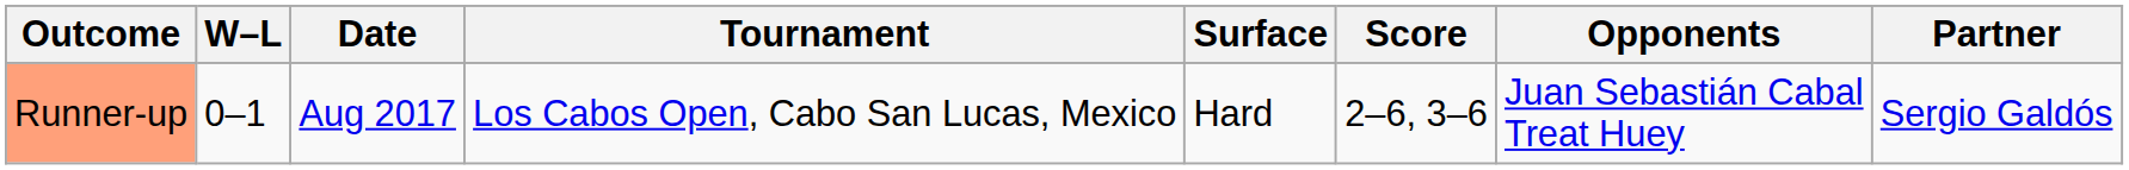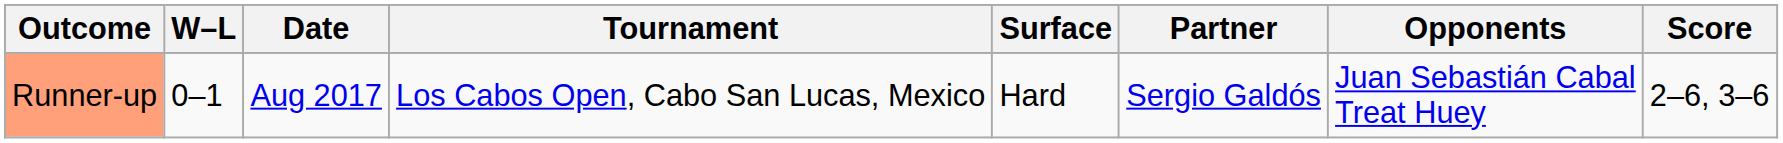columns swapped: Partner <-> Score
